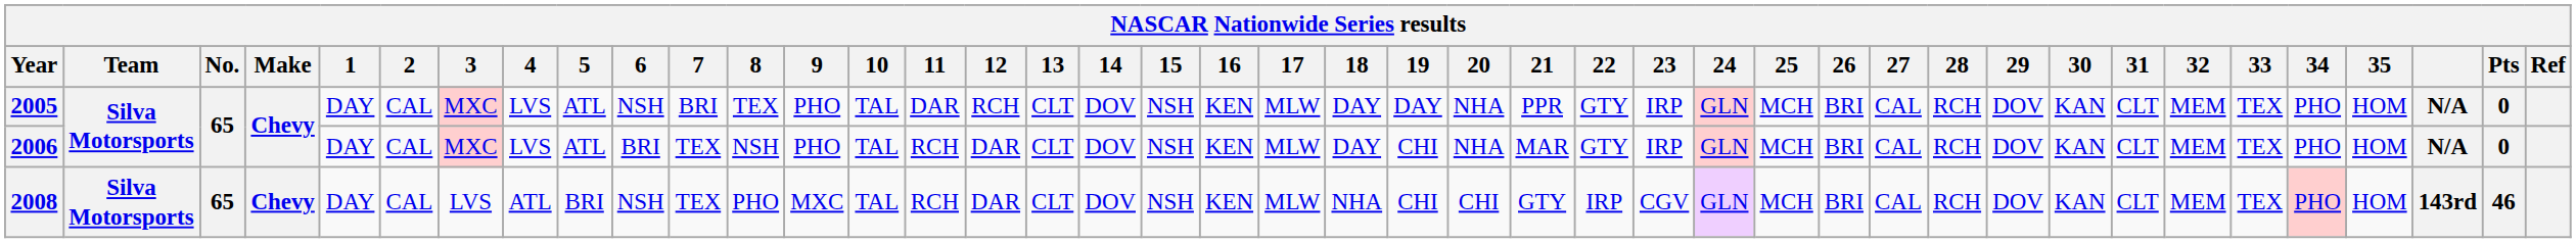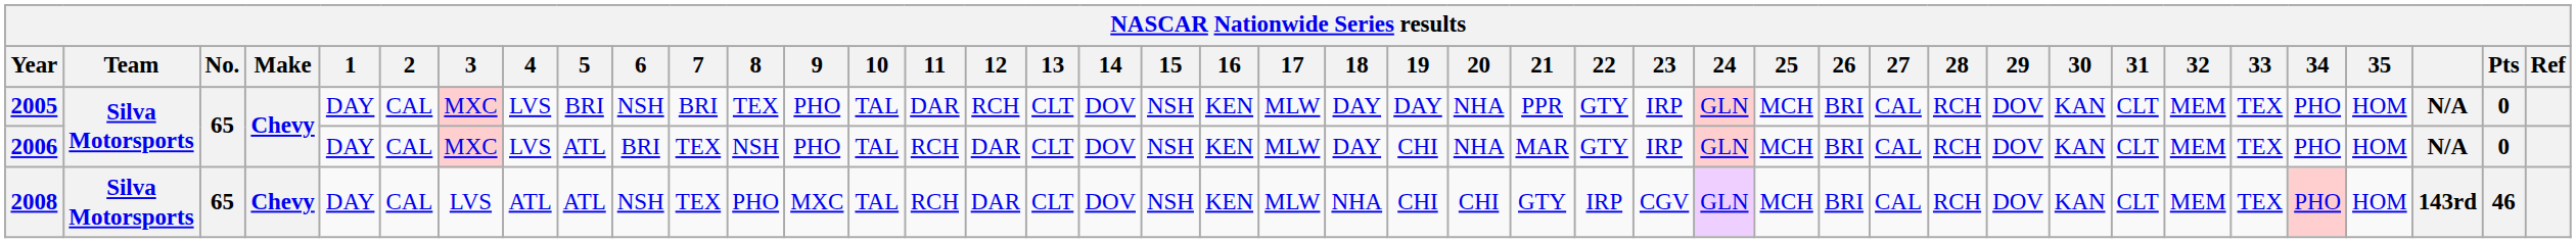2005 | 5: ATL -> BRI
2008 | 5: BRI -> ATL
